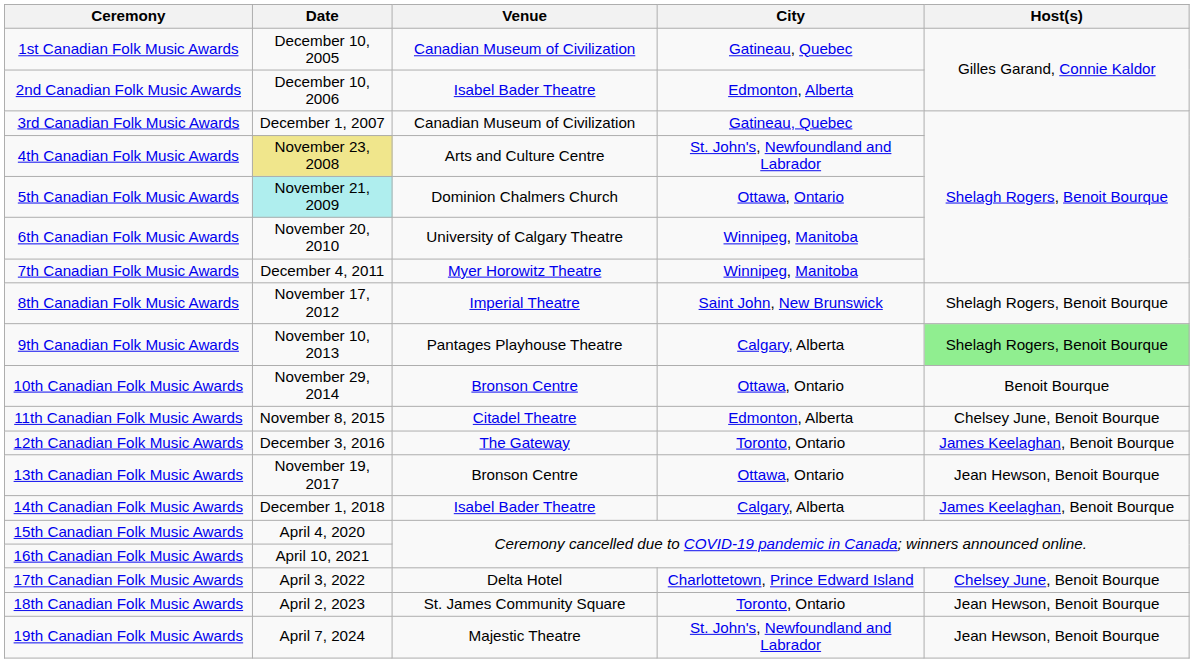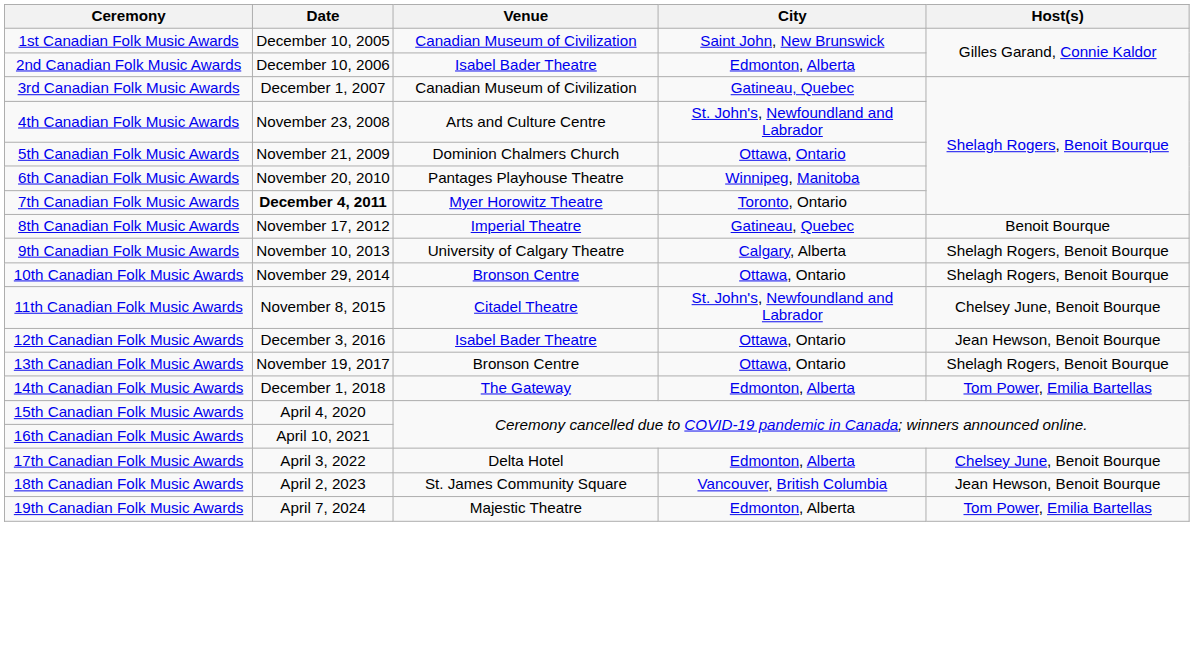1st Canadian Folk Music Awards | City: Gatineau, Quebec -> Saint John, New Brunswick
4th Canadian Folk Music Awards | Date: khaki background -> no background
5th Canadian Folk Music Awards | Date: paleturquoise background -> no background
6th Canadian Folk Music Awards | Venue: University of Calgary Theatre -> Pantages Playhouse Theatre
7th Canadian Folk Music Awards | Date: normal -> bold
7th Canadian Folk Music Awards | City: Winnipeg, Manitoba -> Toronto, Ontario
8th Canadian Folk Music Awards | City: Saint John, New Brunswick -> Gatineau, Quebec
8th Canadian Folk Music Awards | Host(s): Shelagh Rogers, Benoit Bourque -> Benoit Bourque
9th Canadian Folk Music Awards | Venue: Pantages Playhouse Theatre -> University of Calgary Theatre
9th Canadian Folk Music Awards | Host(s): lightgreen background -> no background
10th Canadian Folk Music Awards | Host(s): Benoit Bourque -> Shelagh Rogers, Benoit Bourque
11th Canadian Folk Music Awards | City: Edmonton, Alberta -> St. John's, Newfoundland and Labrador
12th Canadian Folk Music Awards | Venue: The Gateway -> Isabel Bader Theatre
12th Canadian Folk Music Awards | City: Toronto, Ontario -> Ottawa, Ontario
12th Canadian Folk Music Awards | Host(s): James Keelaghan, Benoit Bourque -> Jean Hewson, Benoit Bourque
13th Canadian Folk Music Awards | Host(s): Jean Hewson, Benoit Bourque -> Shelagh Rogers, Benoit Bourque
14th Canadian Folk Music Awards | Venue: Isabel Bader Theatre -> The Gateway
14th Canadian Folk Music Awards | City: Calgary, Alberta -> Edmonton, Alberta
14th Canadian Folk Music Awards | Host(s): James Keelaghan, Benoit Bourque -> Tom Power, Emilia Bartellas
17th Canadian Folk Music Awards | City: Charlottetown, Prince Edward Island -> Edmonton, Alberta
18th Canadian Folk Music Awards | City: Toronto, Ontario -> Vancouver, British Columbia
19th Canadian Folk Music Awards | City: St. John's, Newfoundland and Labrador -> Edmonton, Alberta
19th Canadian Folk Music Awards | Host(s): Jean Hewson, Benoit Bourque -> Tom Power, Emilia Bartellas
